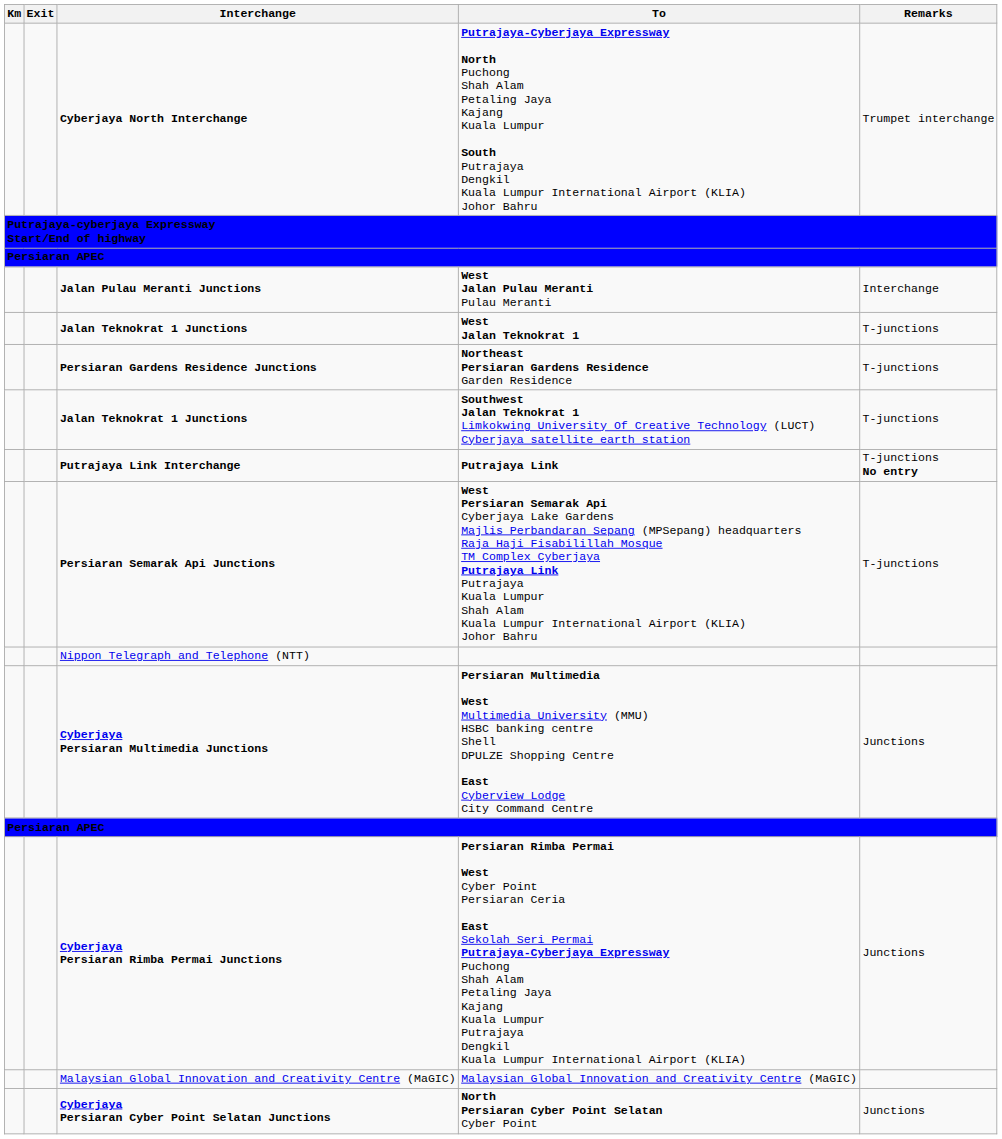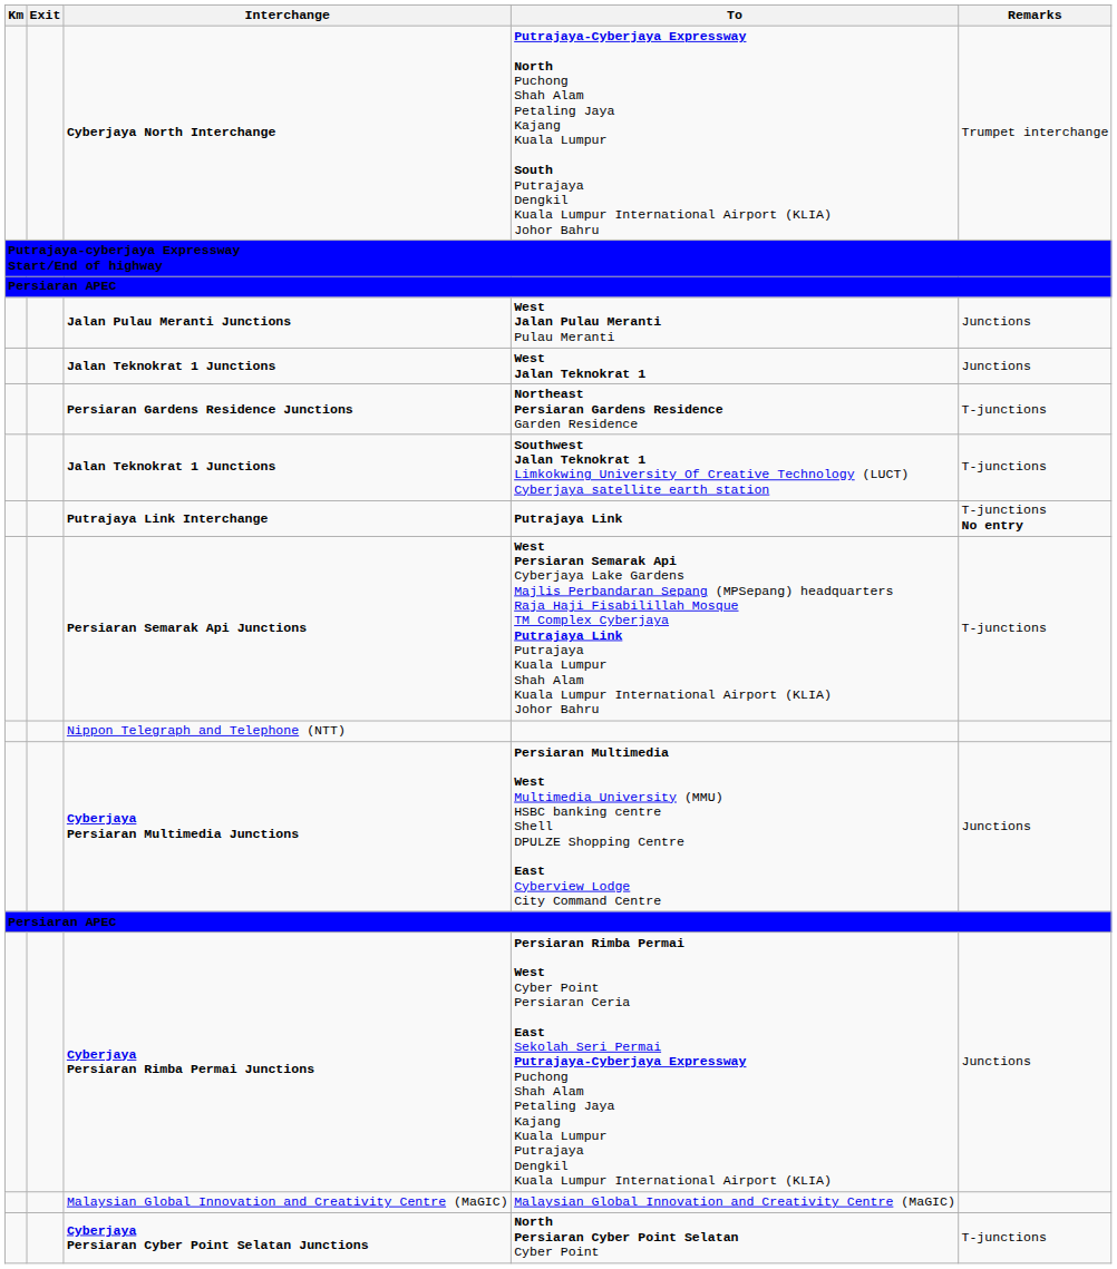West Jalan Pulau Meranti Pulau Meranti | Remarks: Interchange -> Junctions
West Jalan Teknokrat 1 | Remarks: T-junctions -> Junctions
North Persiaran Cyber Point Selatan Cyber Point | Remarks: Junctions -> T-junctions
